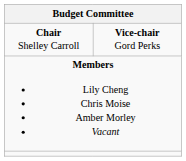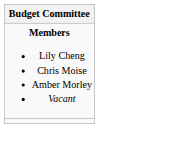- row: Chair Shelley Carroll | Vice-chair Gord Perks
